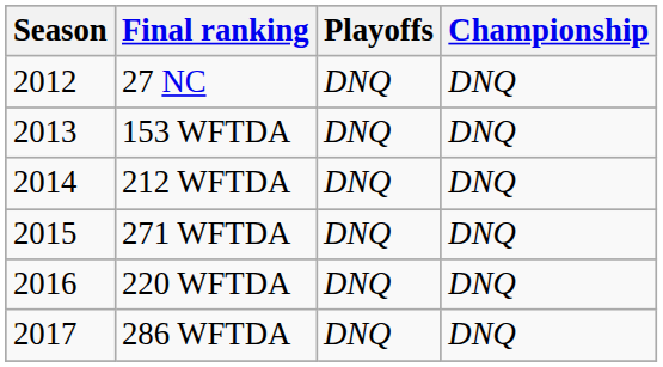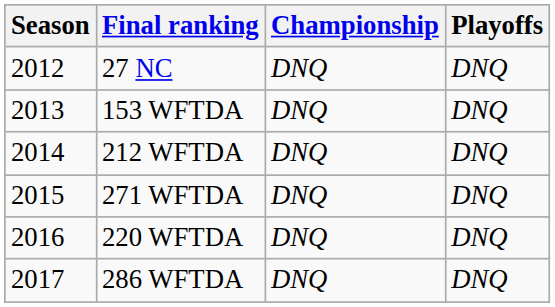columns swapped: Playoffs <-> Championship
